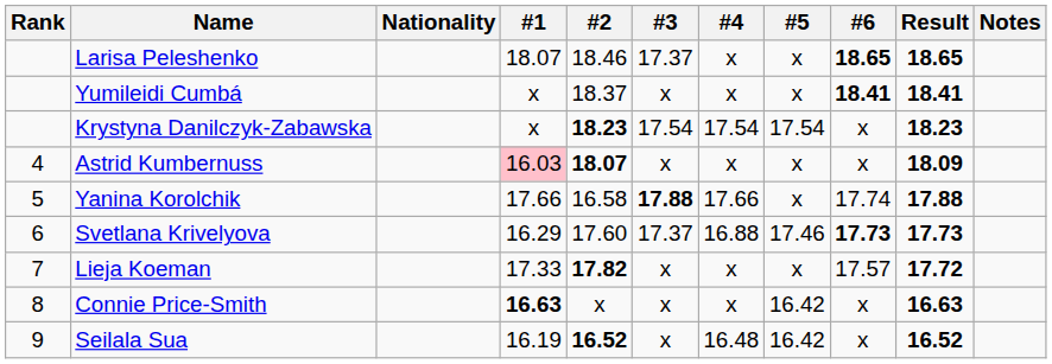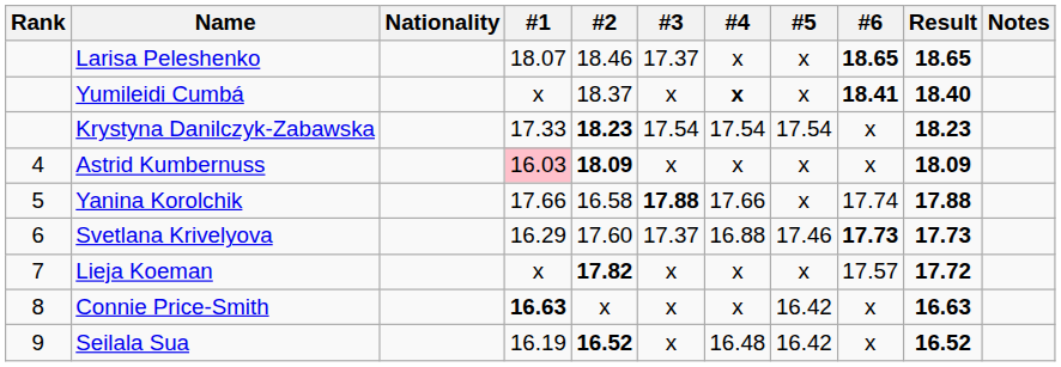Yumileidi Cumbá | #4: normal -> bold
Yumileidi Cumbá | Result: 18.41 -> 18.40
Krystyna Danilczyk-Zabawska | #1: x -> 17.33
Astrid Kumbernuss | #2: 18.07 -> 18.09
Lieja Koeman | #1: 17.33 -> x
